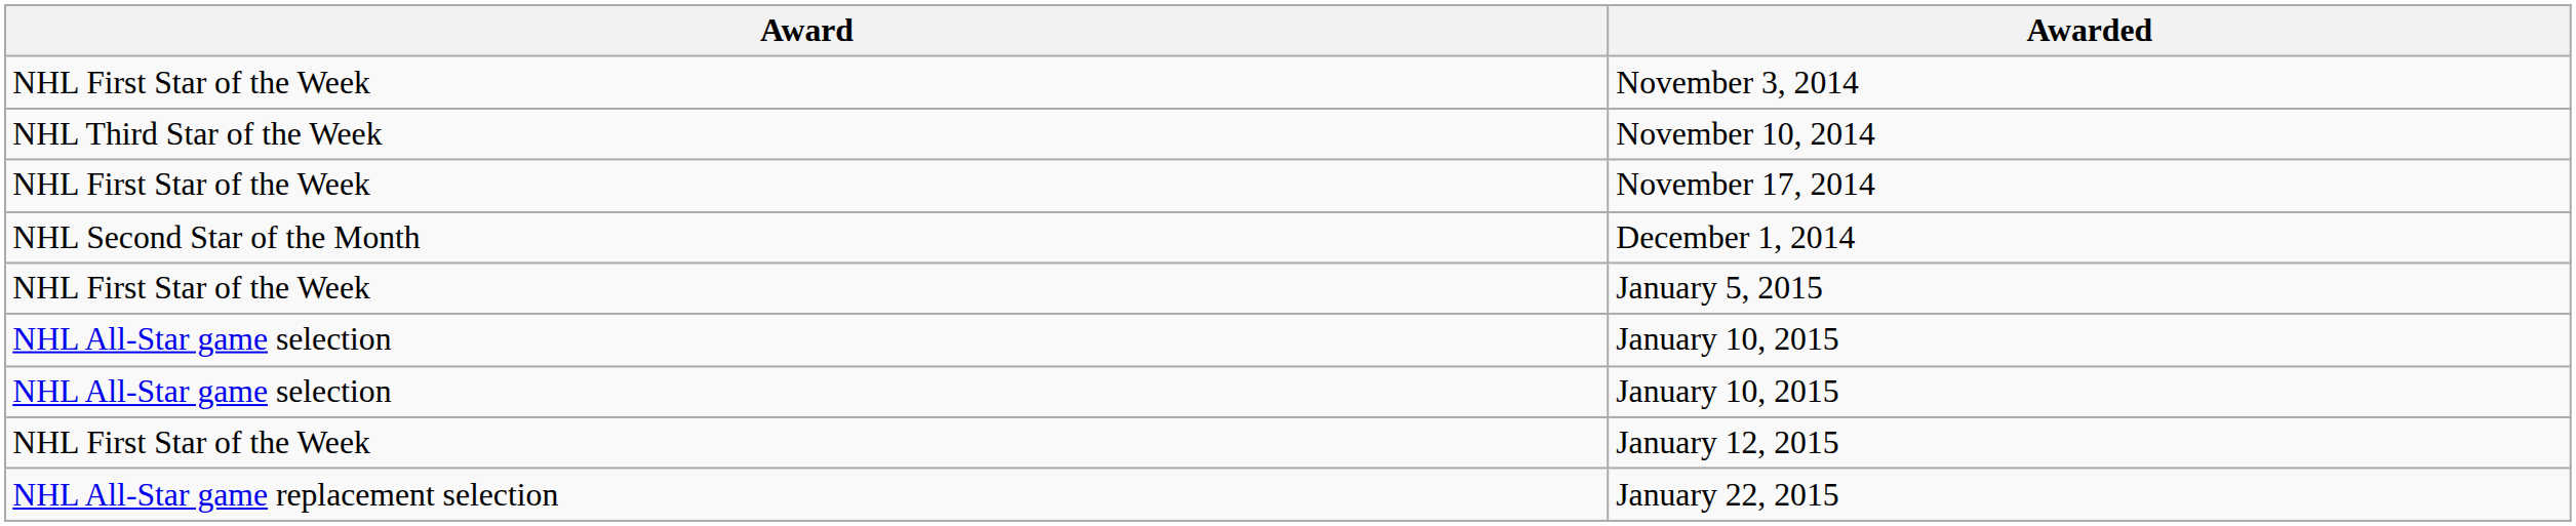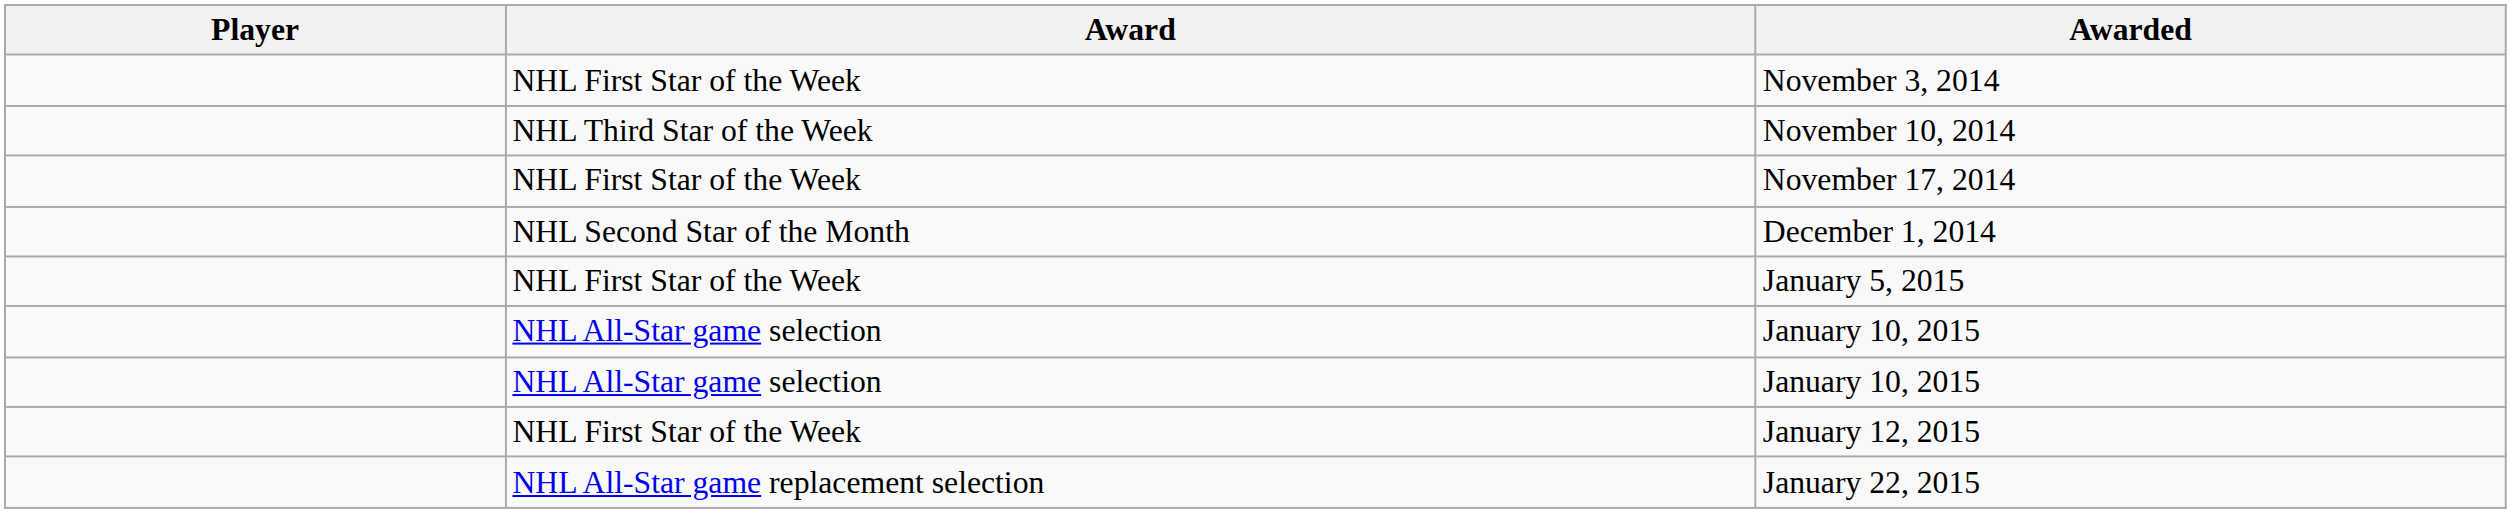+ column: Player
